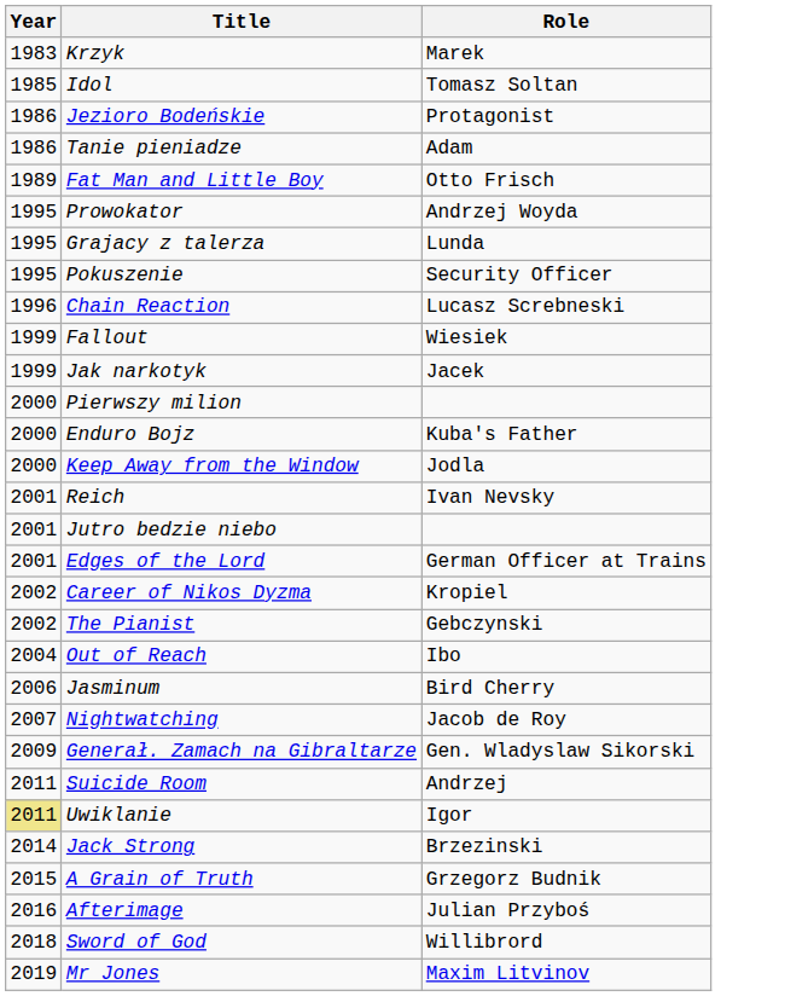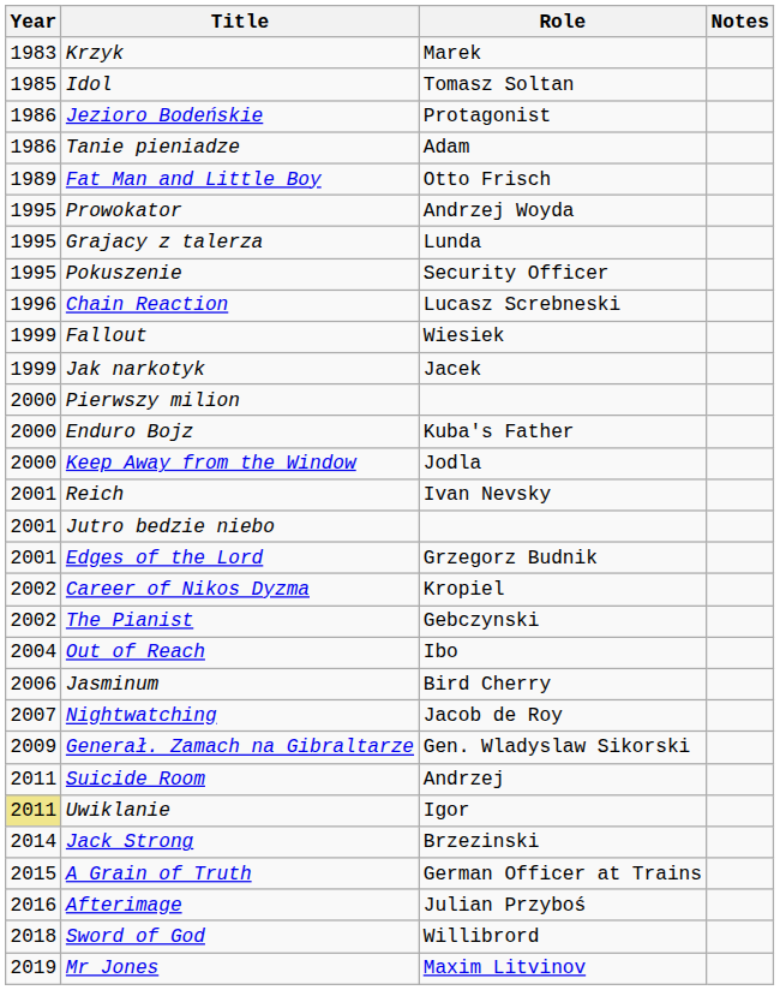+ column: Notes
Edges of the Lord | Role: German Officer at Trains -> Grzegorz Budnik
A Grain of Truth | Role: Grzegorz Budnik -> German Officer at Trains
